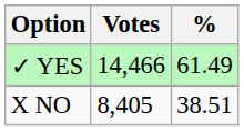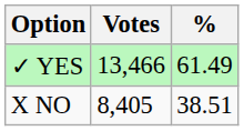✓ YES | Votes: 14,466 -> 13,466
